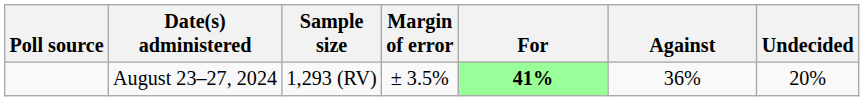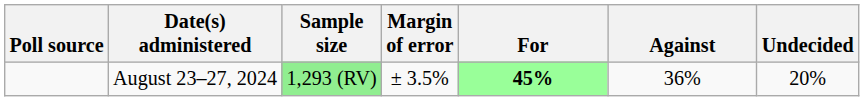August 23–27, 2024 | Sample size: no background -> lightgreen background
August 23–27, 2024 | For: 41% -> 45%
